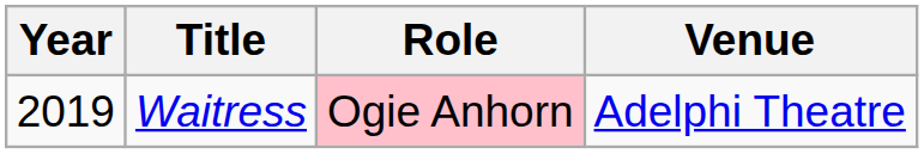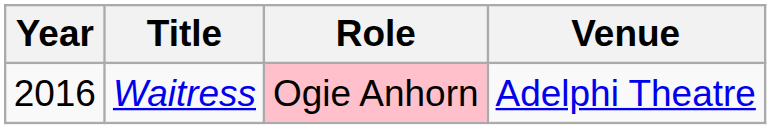Waitress | Year: 2019 -> 2016
